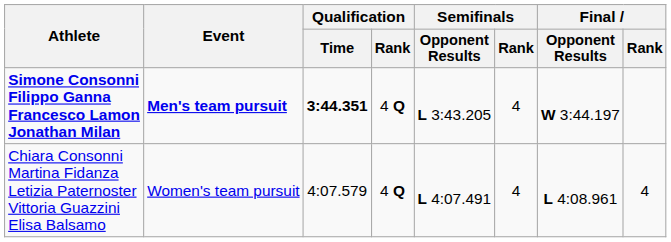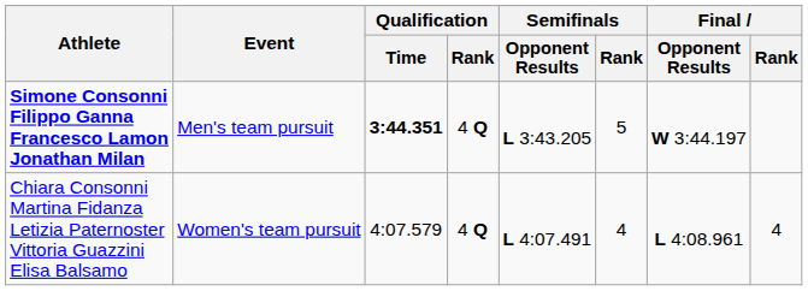Simone Consonni Filippo Ganna Francesco Lamon Jonathan Milan | Event: bold -> normal
Simone Consonni Filippo Ganna Francesco Lamon Jonathan Milan | Semifinals / Rank: 4 -> 5
